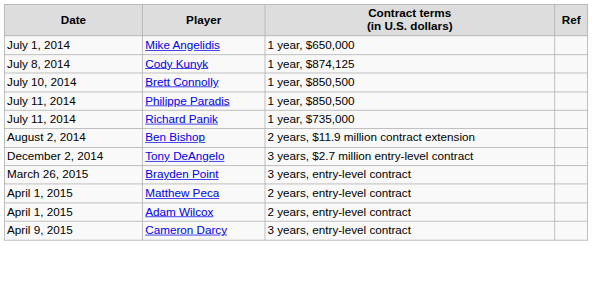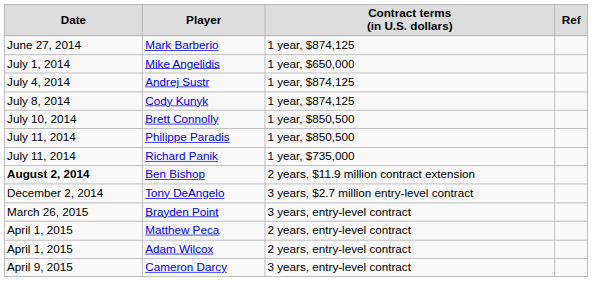+ row: June 27, 2014 | Mark Barberio | 1 year, $874,125
+ row: July 4, 2014 | Andrej Sustr | 1 year, $874,125
Ben Bishop | column 1: normal -> bold
